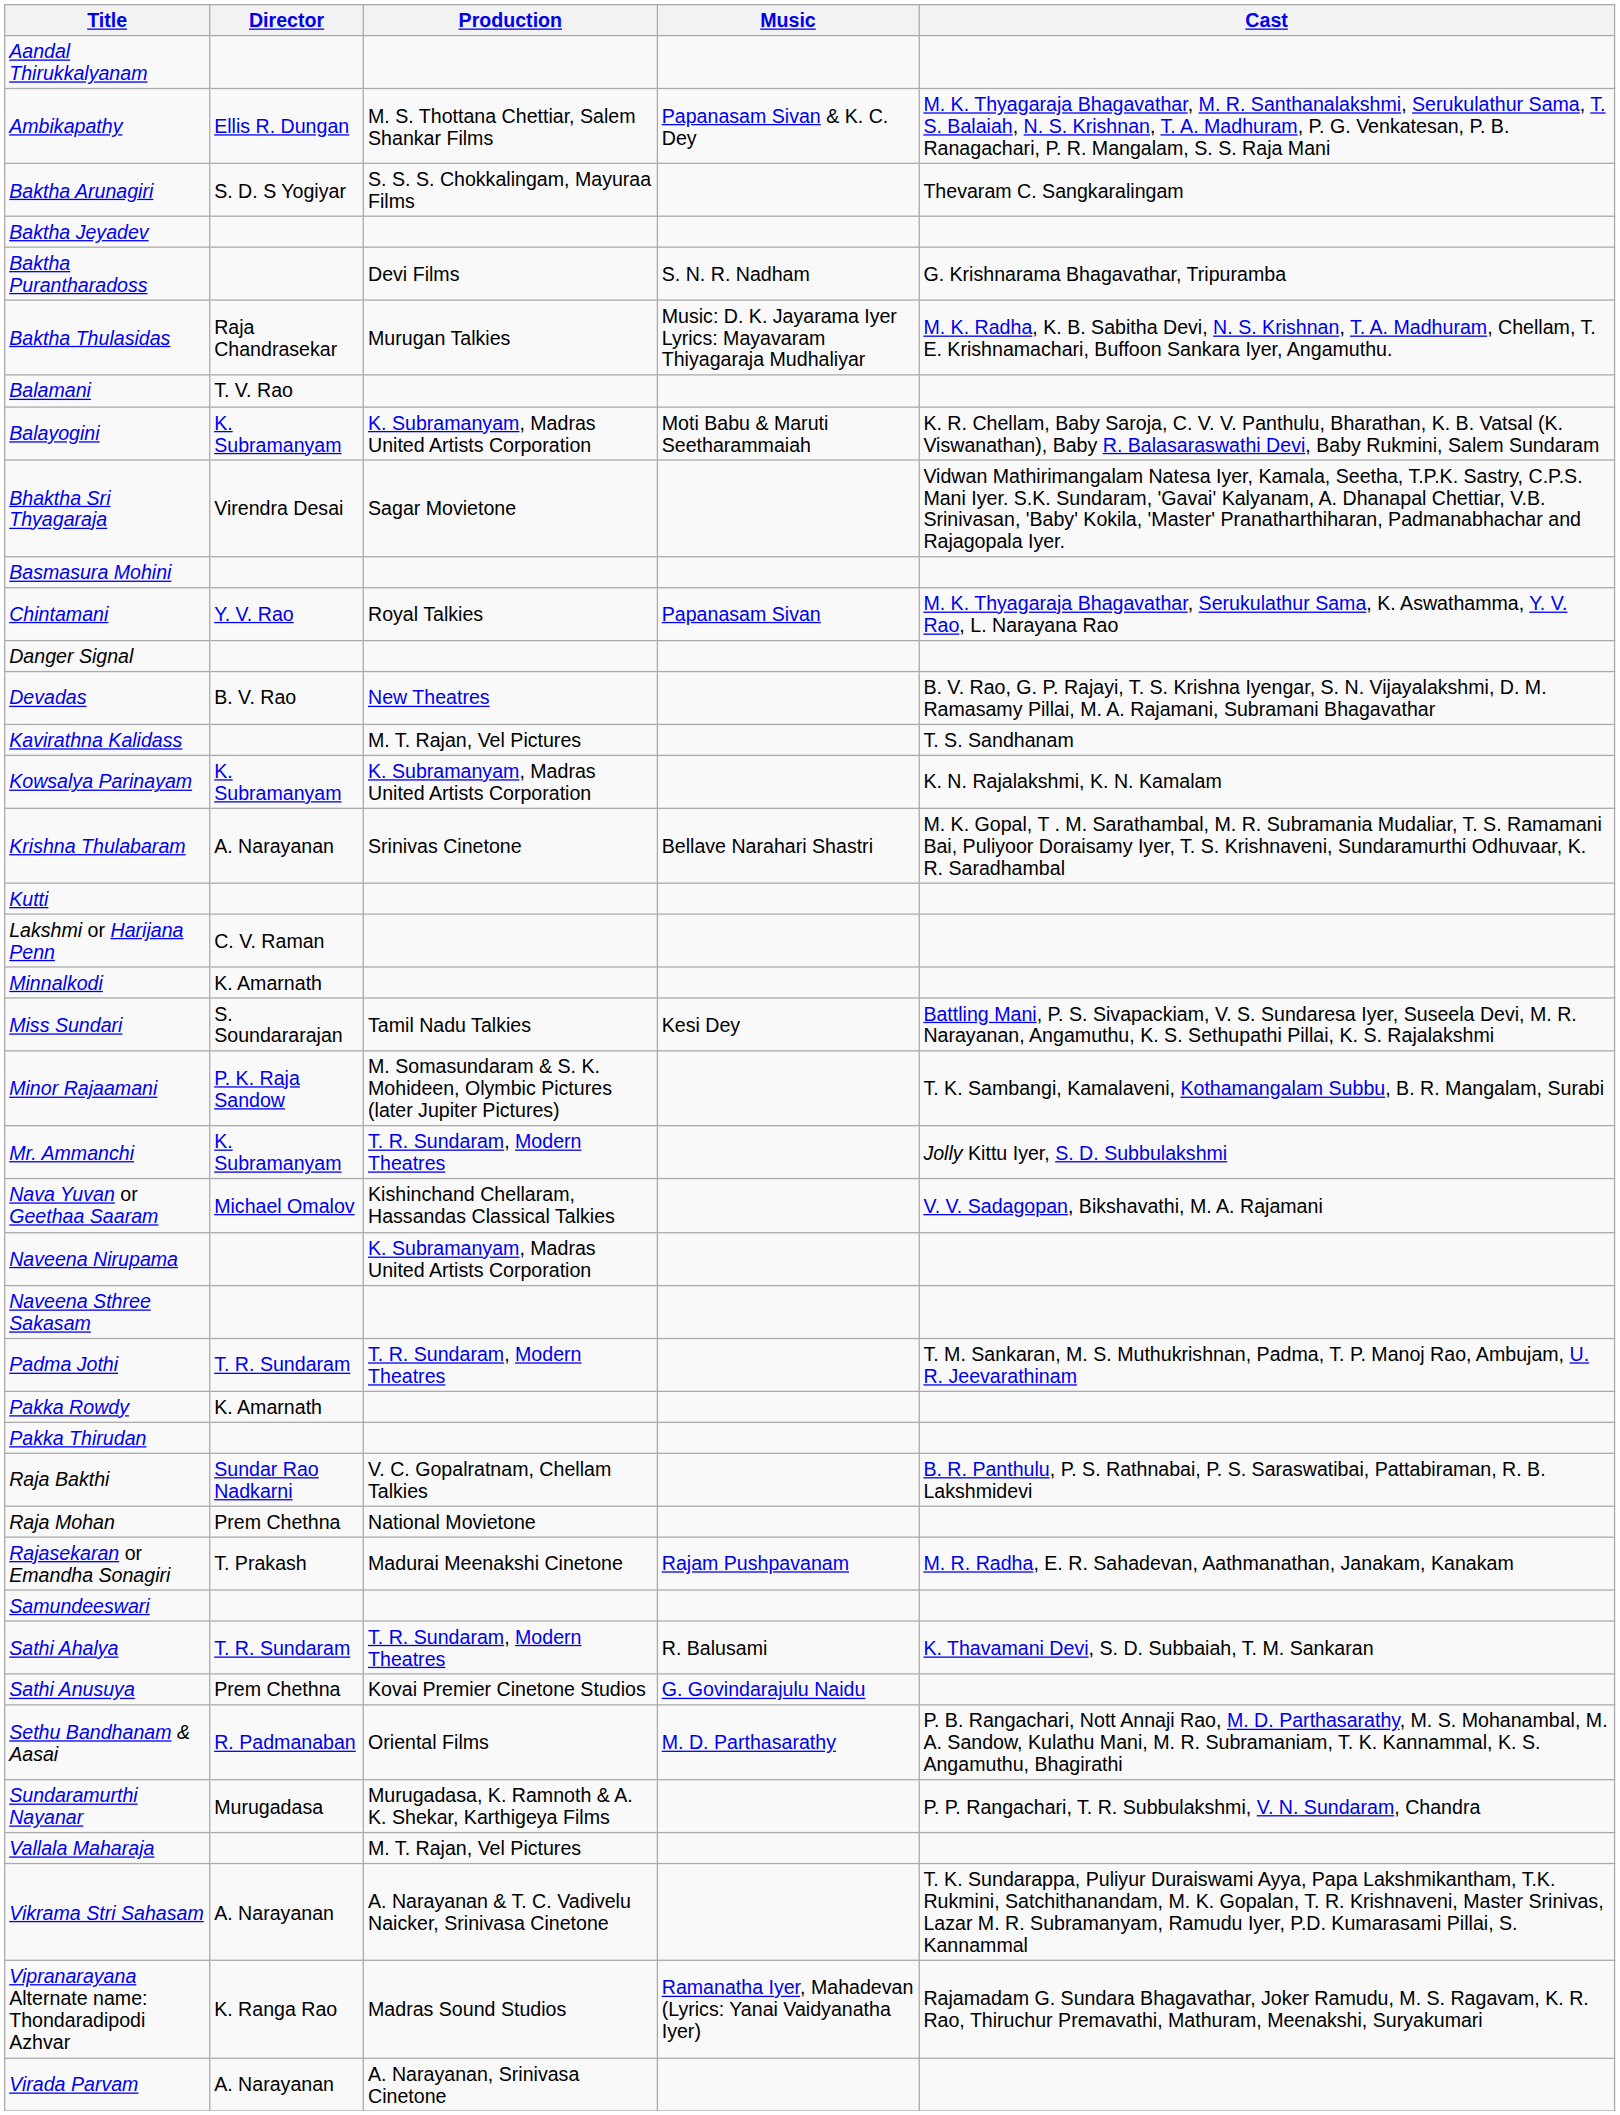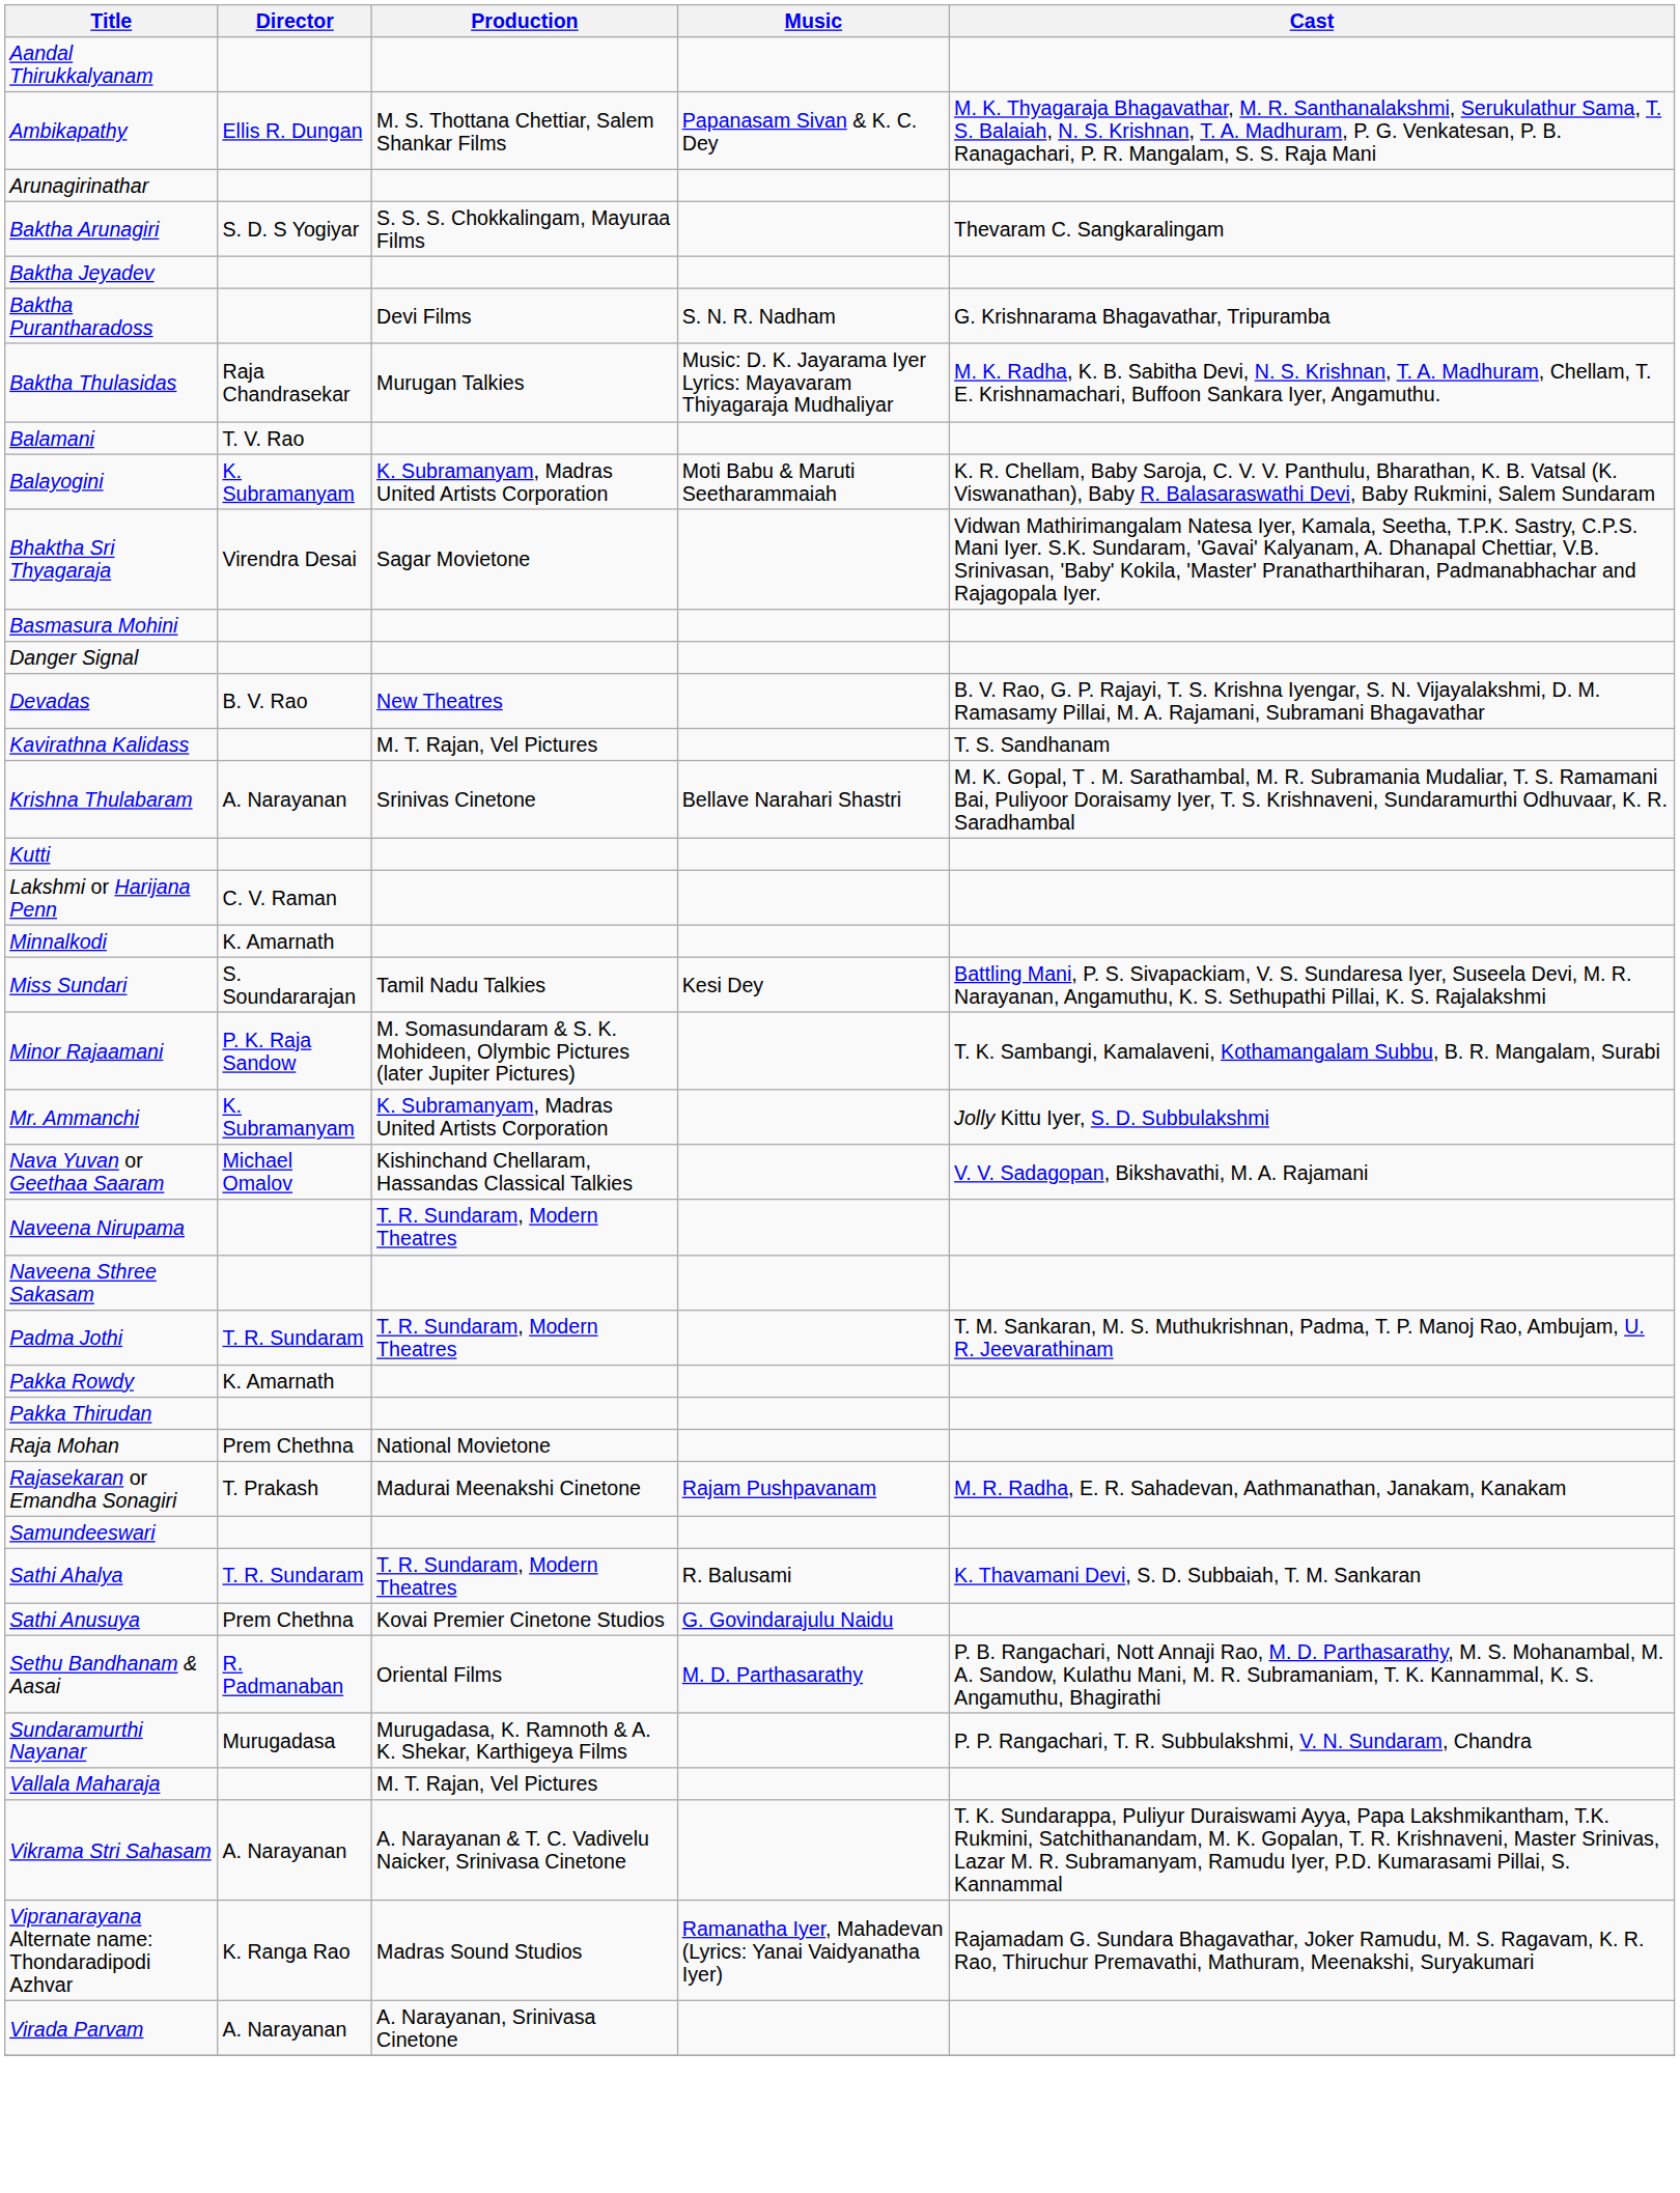+ row: Arunagirinathar
- row: Chintamani | Y. V. Rao | Royal Talkies | Papanasam Sivan | M. K. Thyagaraja Bhagavathar, Serukulathur Sama, K. Aswathamma, Y. V. Rao, L. Narayana Rao
- row: Kowsalya Parinayam | K. Subramanyam | K. Subramanyam, Madras United Artists Corporation | K. N. Rajalakshmi, K. N. Kamalam
Mr. Ammanchi | Production: T. R. Sundaram, Modern Theatres -> K. Subramanyam, Madras United Artists Corporation
Naveena Nirupama | Production: K. Subramanyam, Madras United Artists Corporation -> T. R. Sundaram, Modern Theatres
- row: Raja Bakthi | Sundar Rao Nadkarni | V. C. Gopalratnam, Chellam Talkies | B. R. Panthulu, P. S. Rathnabai, P. S. Saraswatibai, Pattabiraman, R. B. Lakshmidevi
